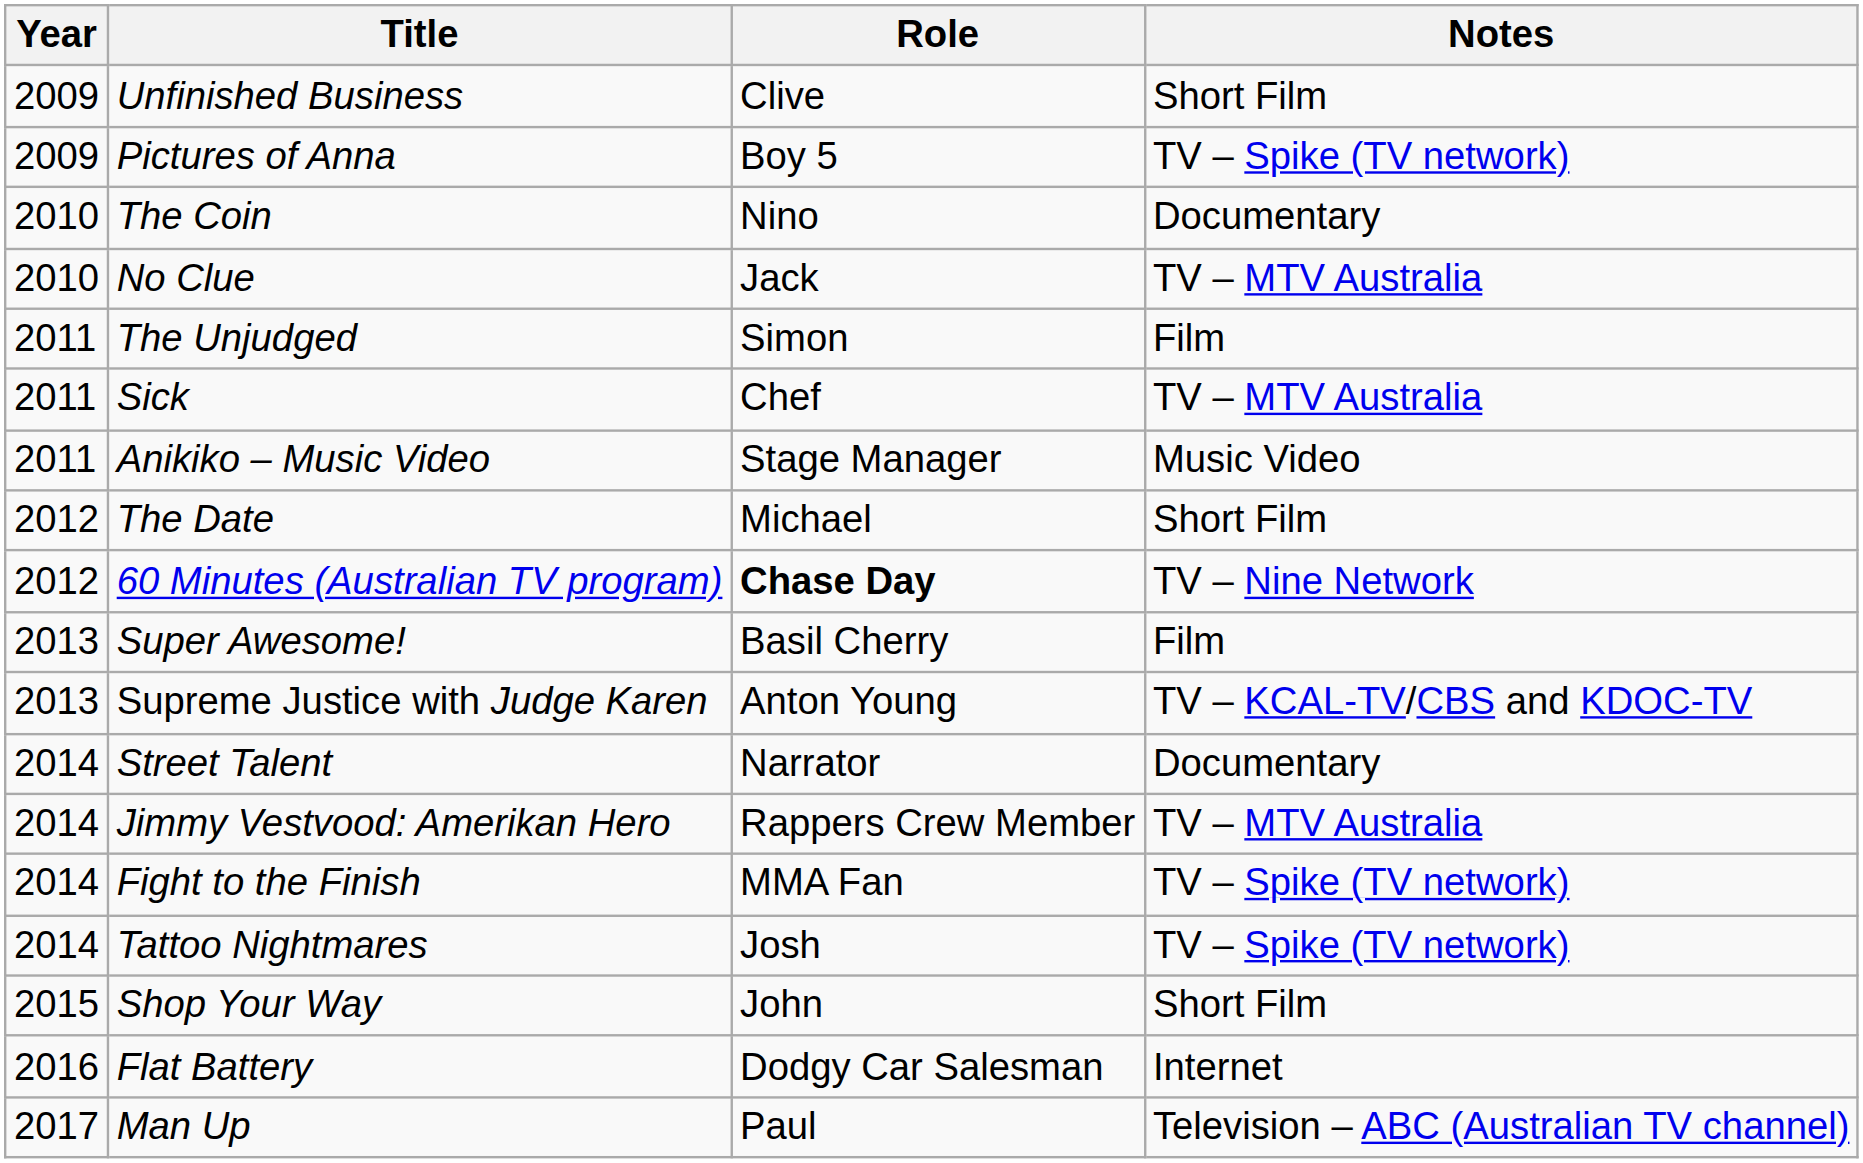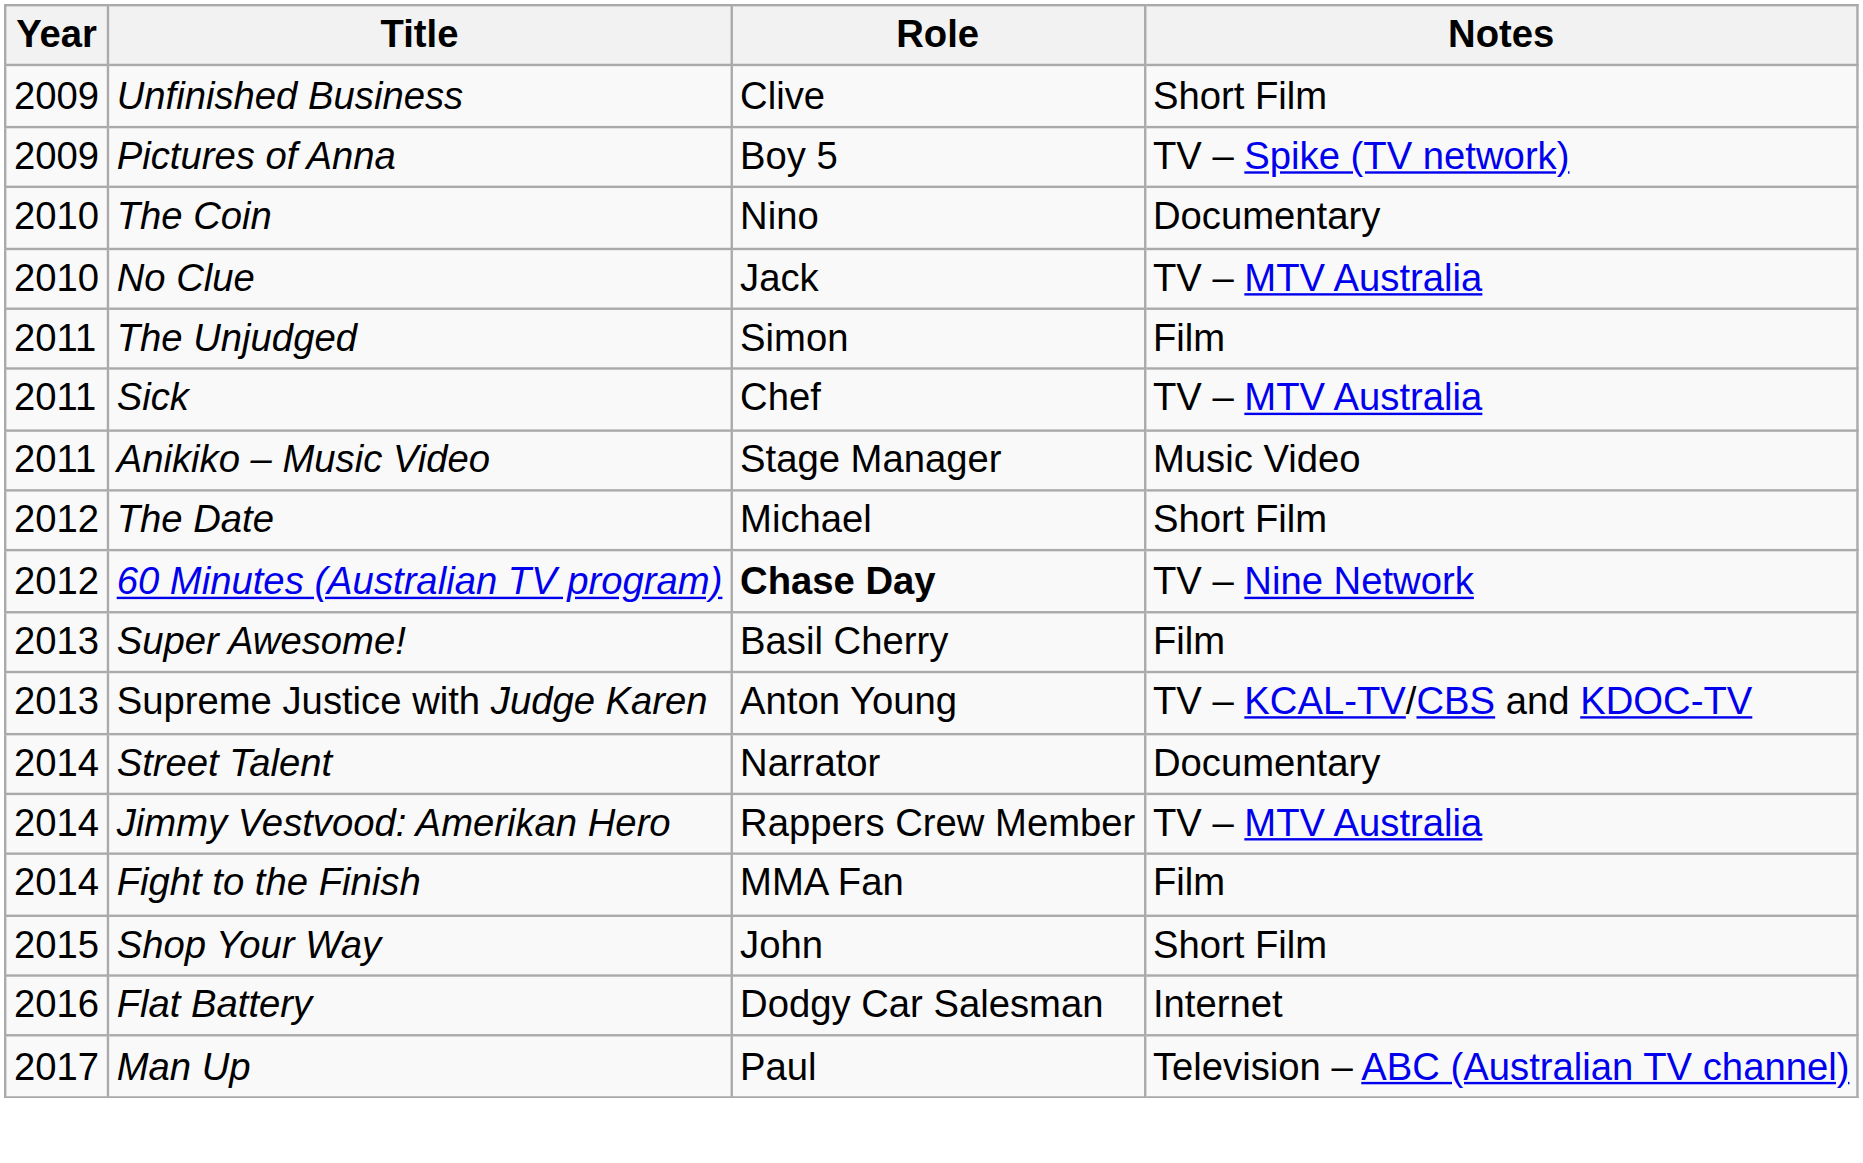Fight to the Finish | Notes: TV – Spike (TV network) -> Film
- row: 2014 | Tattoo Nightmares | Josh | TV – Spike (TV network)
